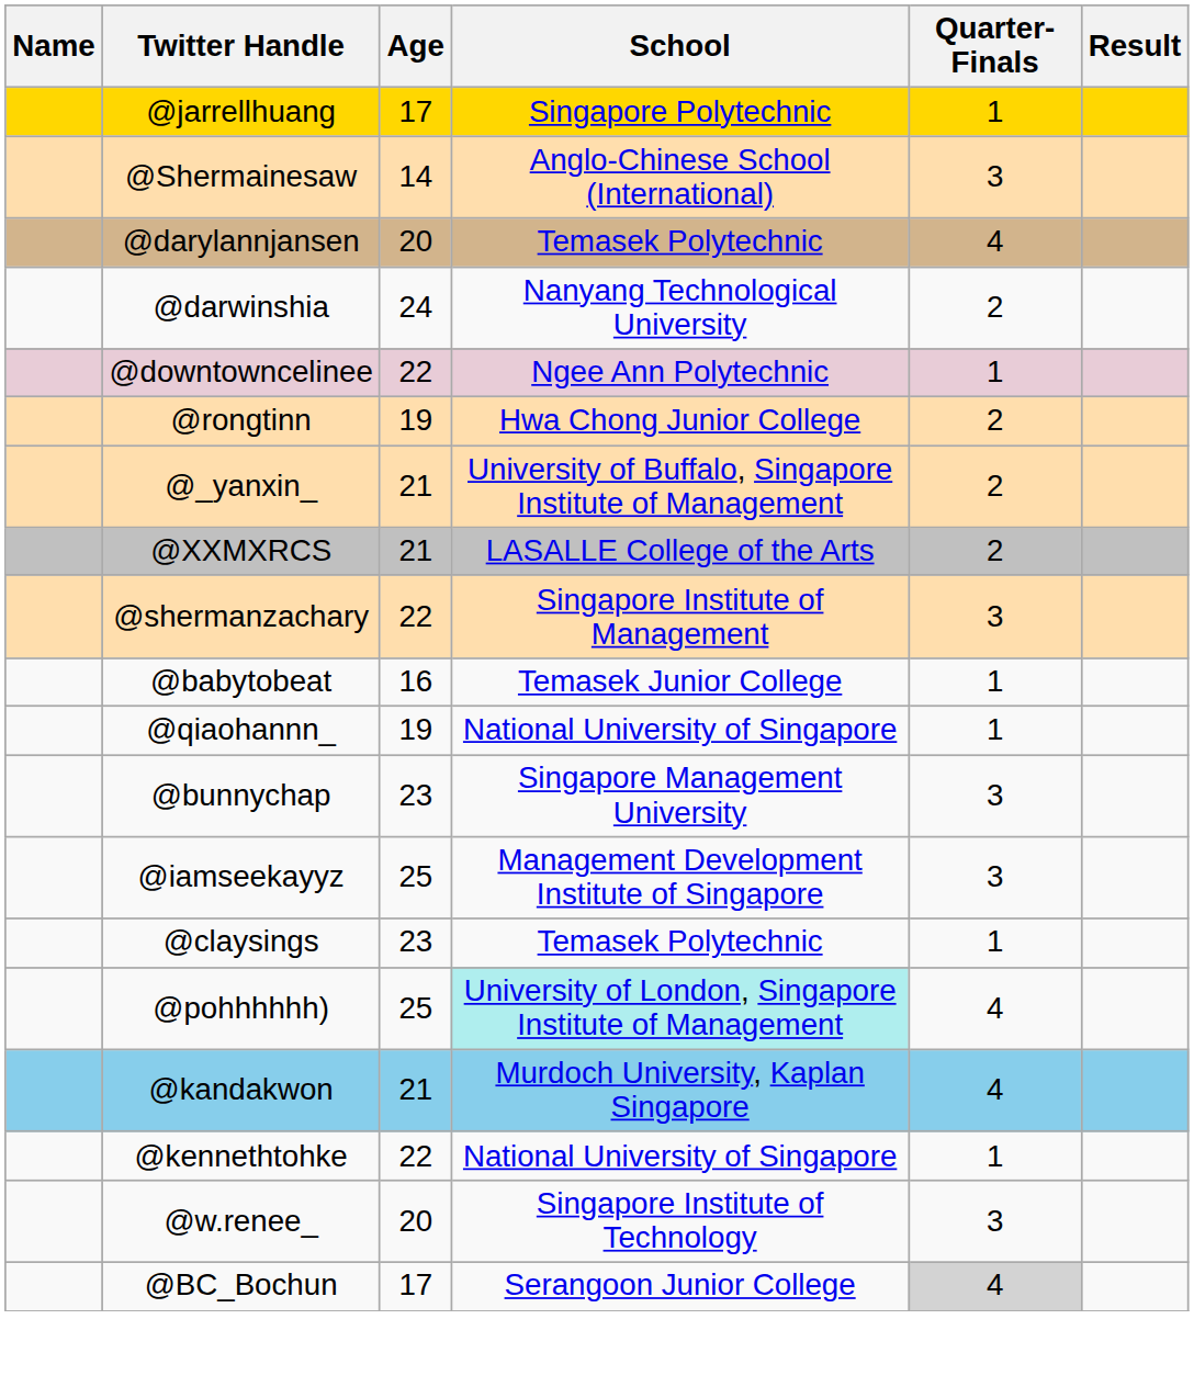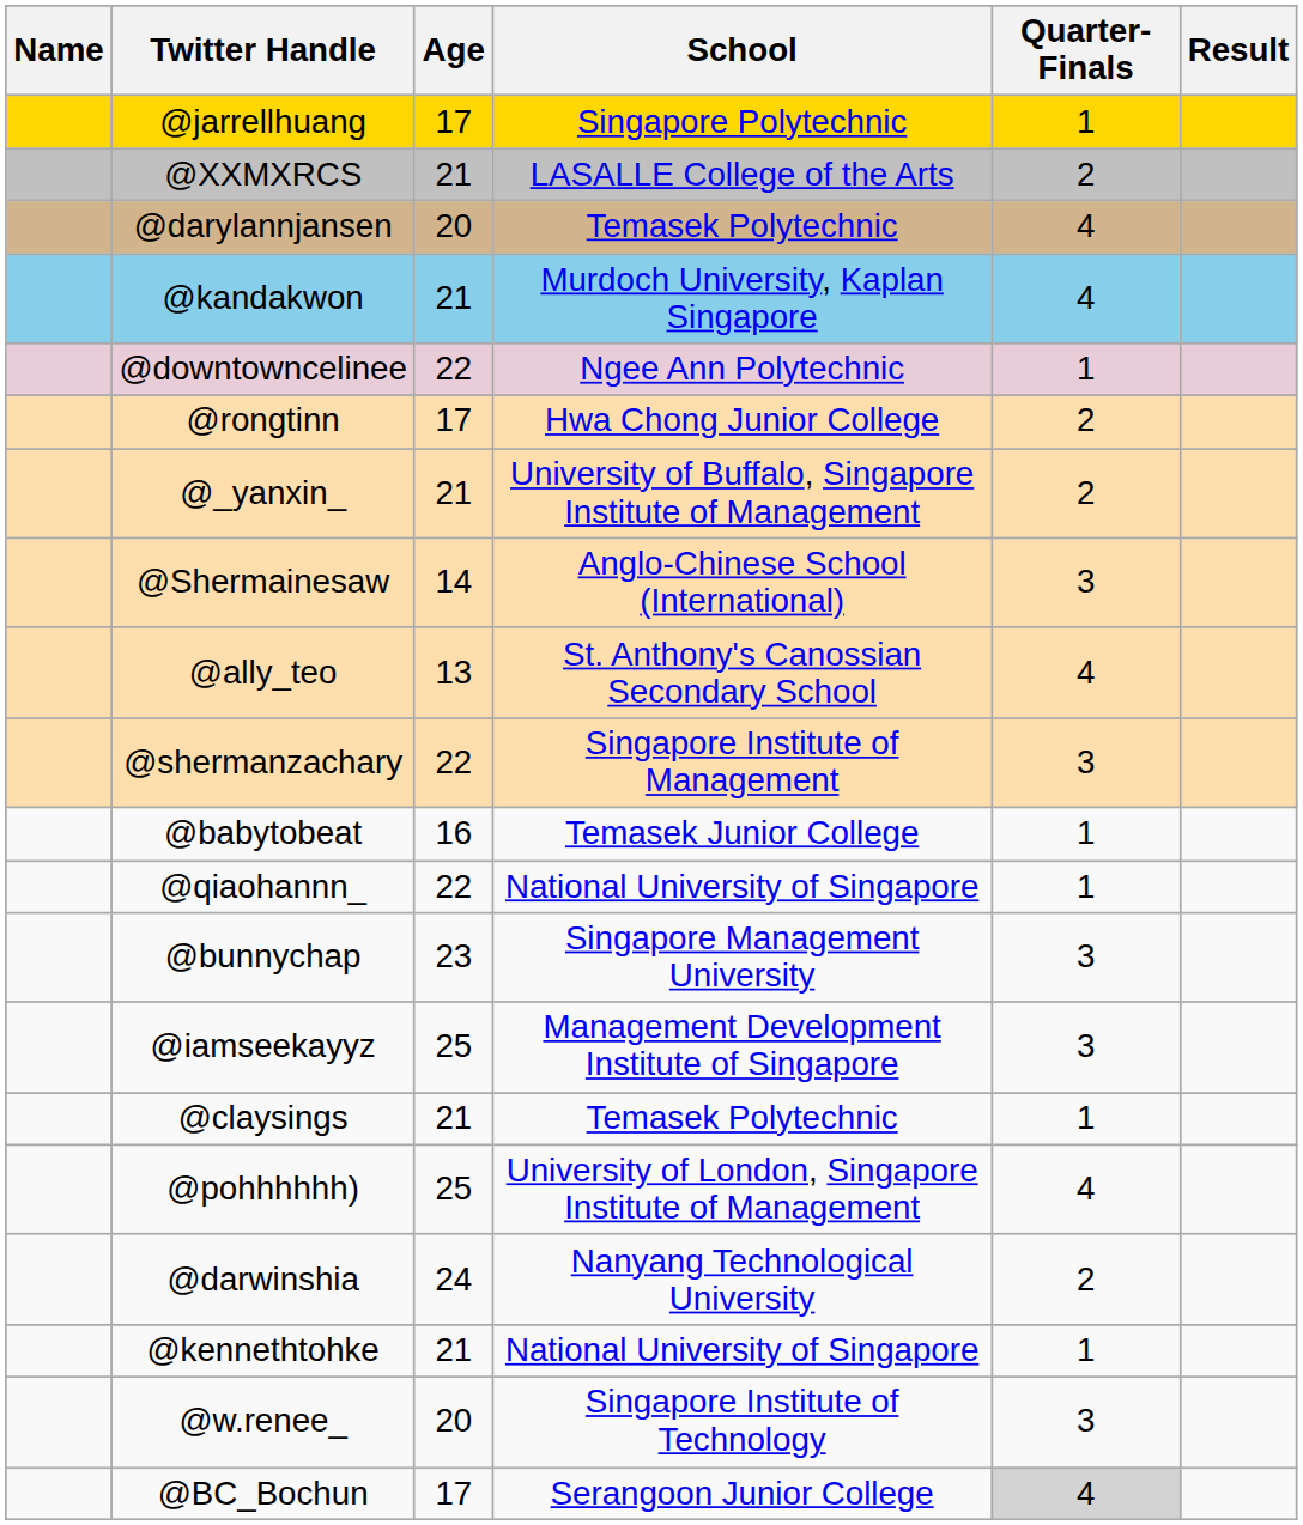rows swapped: @XXMXRCS <-> @Shermainesaw
rows swapped: @kandakwon <-> @darwinshia
@rongtinn | Age: 19 -> 17
+ row: @ally_teo | 13 | St. Anthony's Canossian Secondary School | 4
@qiaohannn_ | Age: 19 -> 22
@claysings | Age: 23 -> 21
@pohhhhhh) | School: paleturquoise background -> no background
@kennethtohke | Age: 22 -> 21
